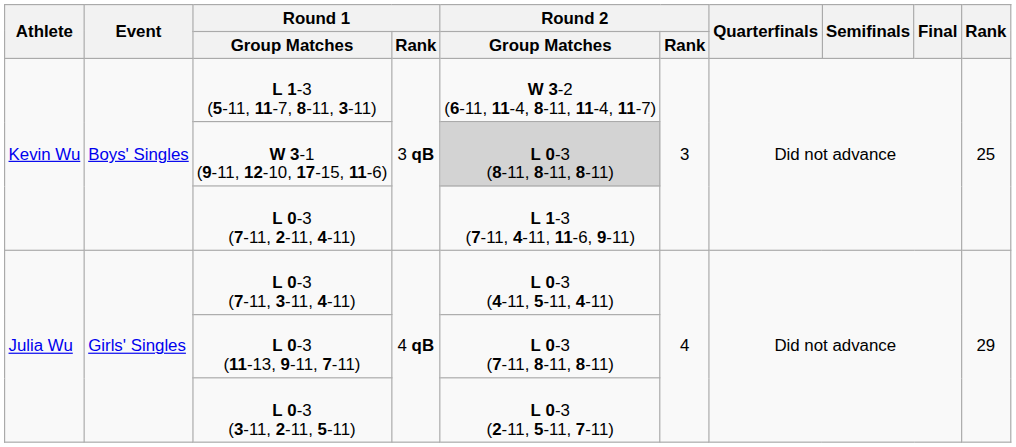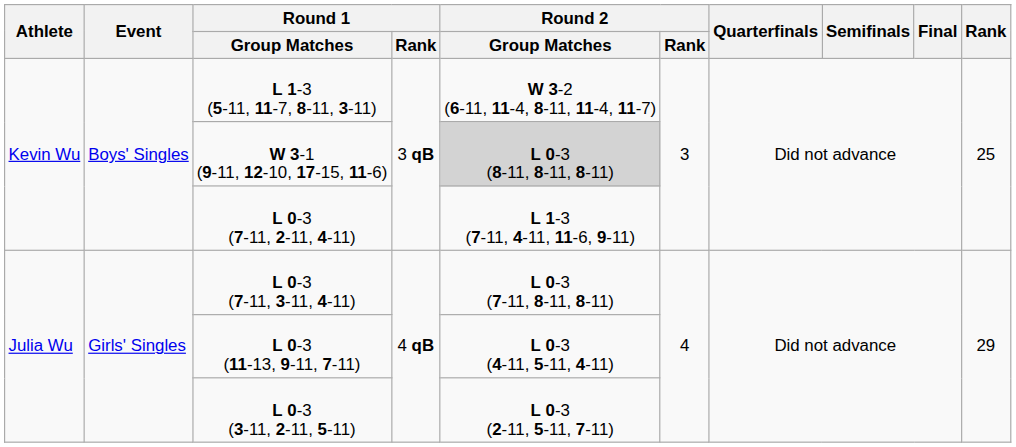L 0-3 (7-11, 3-11, 4-11) | Round 2 / Group Matches: L 0-3 (4-11, 5-11, 4-11) -> L 0-3 (7-11, 8-11, 8-11)
L 0-3 (11-13, 9-11, 7-11) | Round 2 / Group Matches: L 0-3 (7-11, 8-11, 8-11) -> L 0-3 (4-11, 5-11, 4-11)
